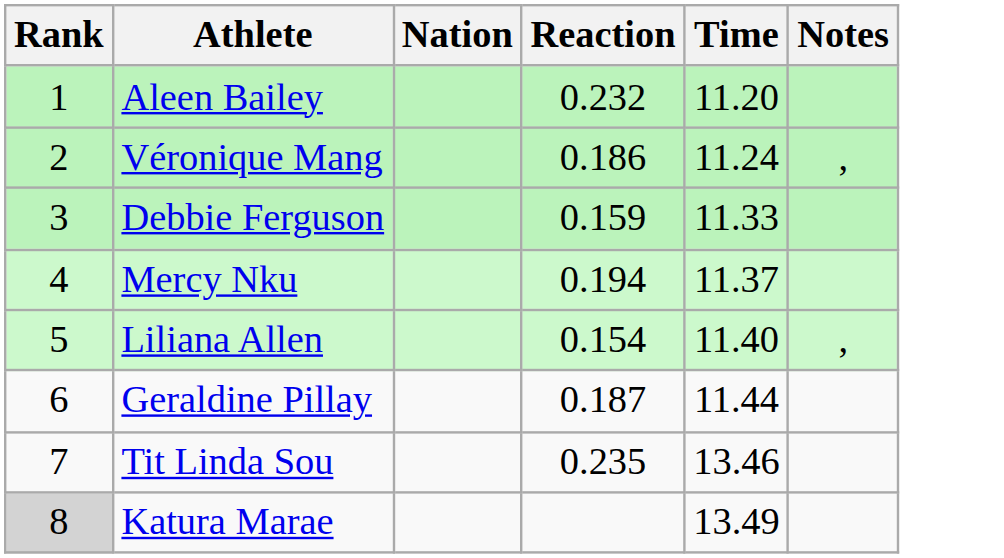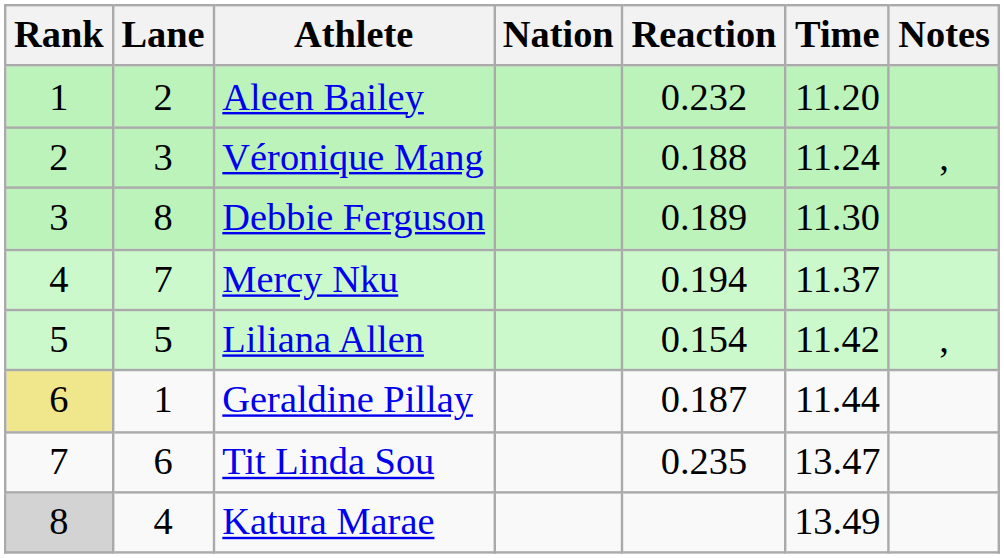+ column: Lane | 2 | 3 | 8 | 7 | 5 | 1 | 6 | 4
Véronique Mang | Reaction: 0.186 -> 0.188
Debbie Ferguson | Reaction: 0.159 -> 0.189
Debbie Ferguson | Time: 11.33 -> 11.30
Liliana Allen | Time: 11.40 -> 11.42
Geraldine Pillay | Rank: no background -> khaki background
Tit Linda Sou | Time: 13.46 -> 13.47
